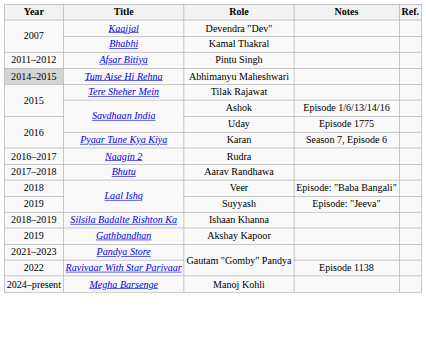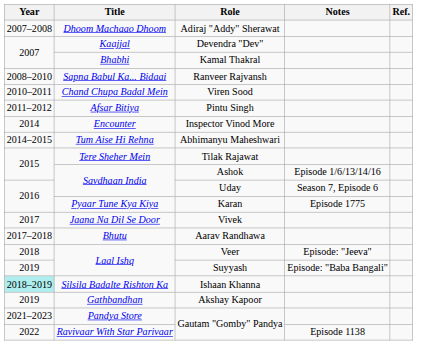+ row: 2007–2008 | Dhoom Machaao Dhoom | Adiraj "Addy" Sherawat
+ row: 2008–2010 | Sapna Babul Ka... Bidaai | Ranveer Rajvansh
+ row: 2010–2011 | Chand Chupa Badal Mein | Viren Sood
+ row: 2014 | Encounter | Inspector Vinod More
Abhimanyu Maheshwari | Year: lightgrey background -> no background
Uday | Notes: Episode 1775 -> Season 7, Episode 6
Karan | Notes: Season 7, Episode 6 -> Episode 1775
- row: 2016–2017 | Naagin 2 | Rudra
+ row: 2017 | Jaana Na Dil Se Door | Vivek
Veer | Notes: Episode: "Baba Bangali" -> Episode: "Jeeva"
Suyyash | Notes: Episode: "Jeeva" -> Episode: "Baba Bangali"
Ishaan Khanna | Year: no background -> paleturquoise background
- row: 2024–present | Megha Barsenge | Manoj Kohli
